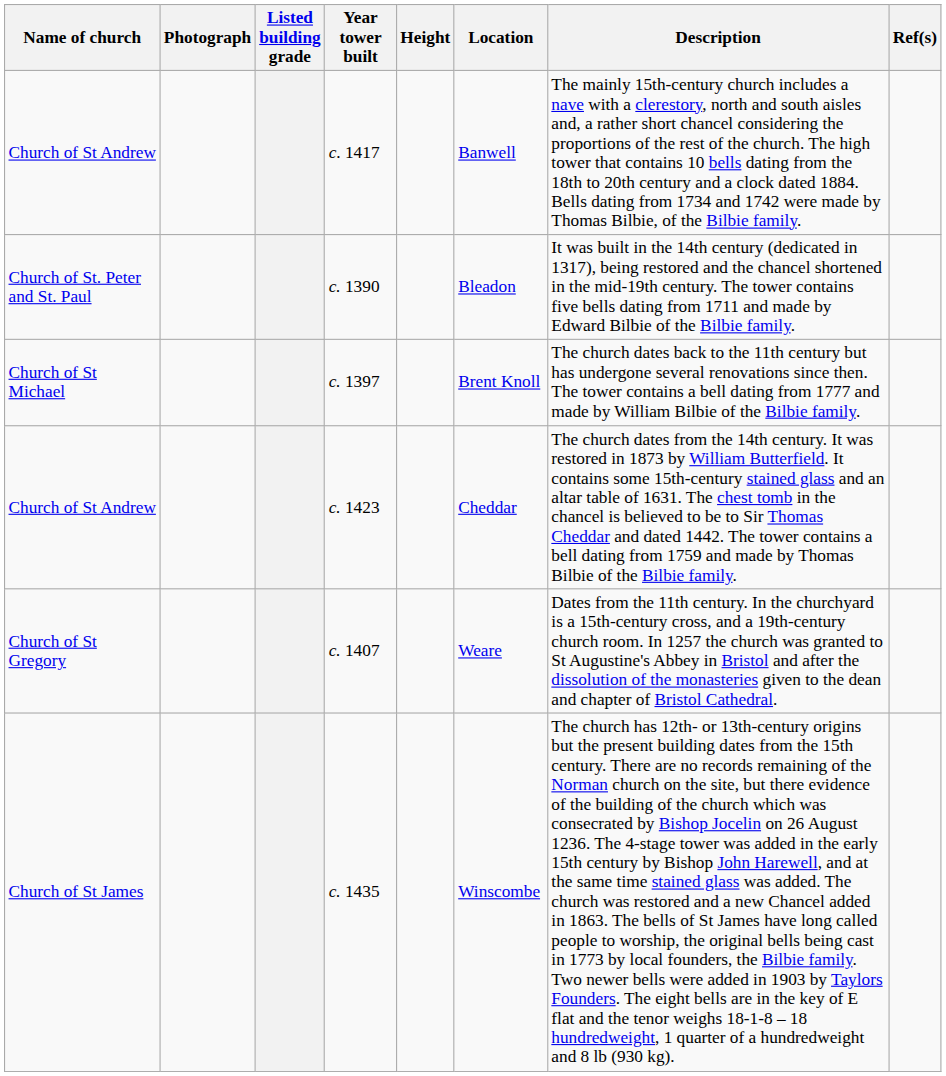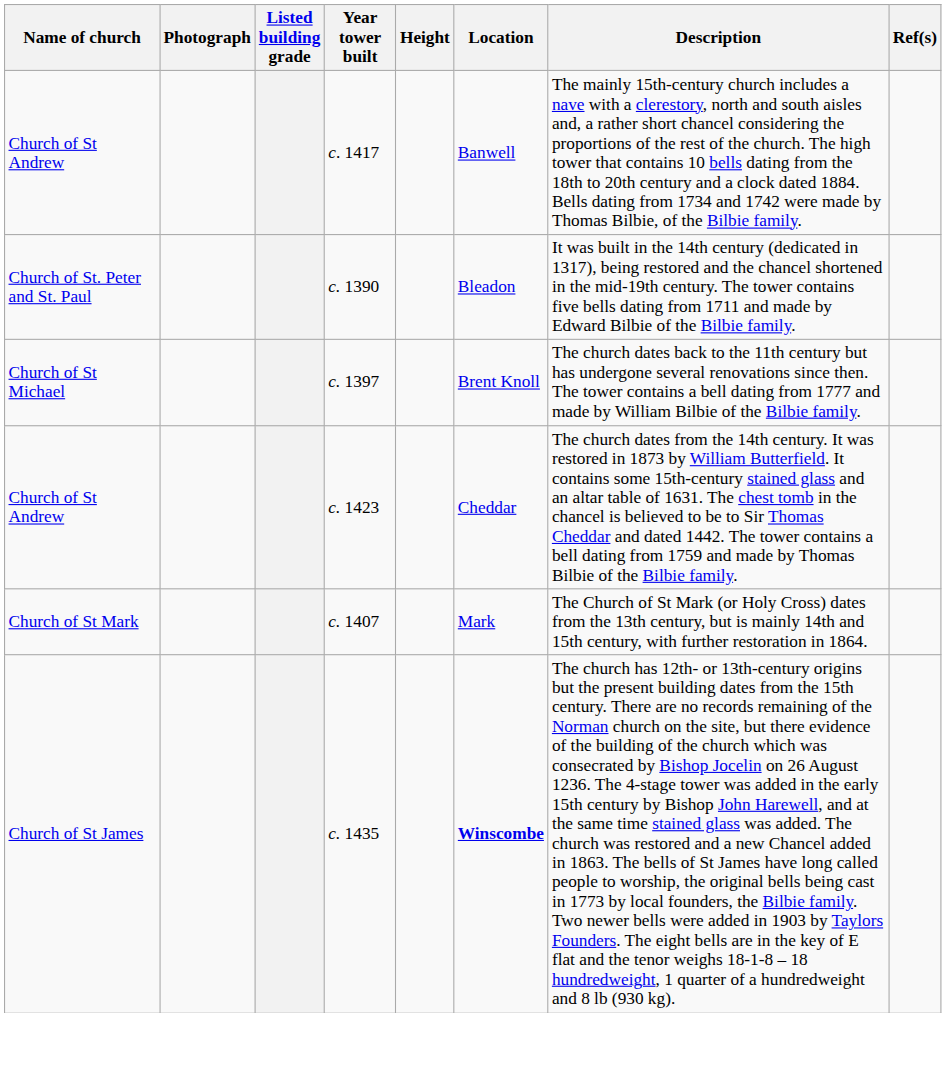+ row: Church of St Mark | c. 1407 | Mark | The Church of St Mark (or Holy Cross) dates from the 13th century, but is mainly 14th and 15th century, with further restoration in 1864.
- row: Church of St Gregory | c. 1407 | Weare | Dates from the 11th century. In the churchyard is a 15th-century cross, and a 19th-century church room. In 1257 the church was granted to St Augustine's Abbey in Bristol and after the dissolution of the monasteries given to the dean and chapter of Bristol Cathedral.
Church of St James | Location: normal -> bold
